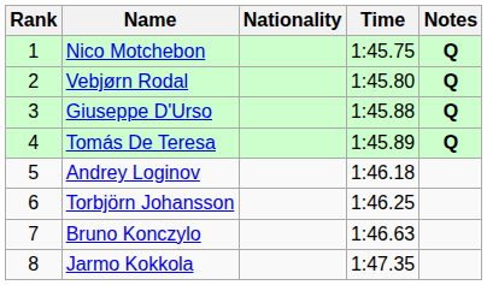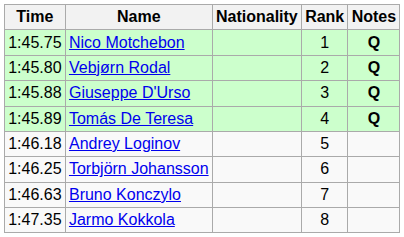columns swapped: Rank <-> Time
